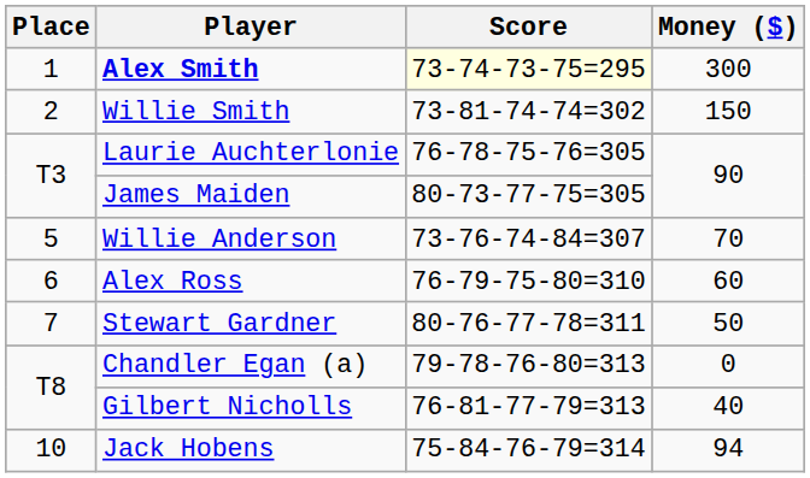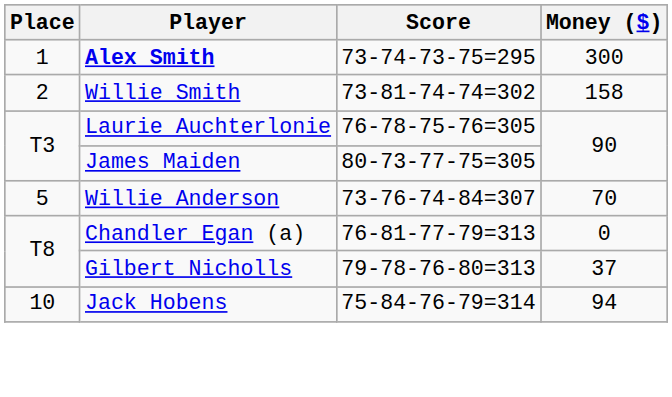Alex Smith | Score: lightyellow background -> no background
Willie Smith | Money ($): 150 -> 158
- row: 6 | Alex Ross | 76-79-75-80=310 | 60
- row: 7 | Stewart Gardner | 80-76-77-78=311 | 50
Chandler Egan (a) | Score: 79-78-76-80=313 -> 76-81-77-79=313
Gilbert Nicholls | Score: 76-81-77-79=313 -> 79-78-76-80=313
Gilbert Nicholls | Money ($): 40 -> 37
